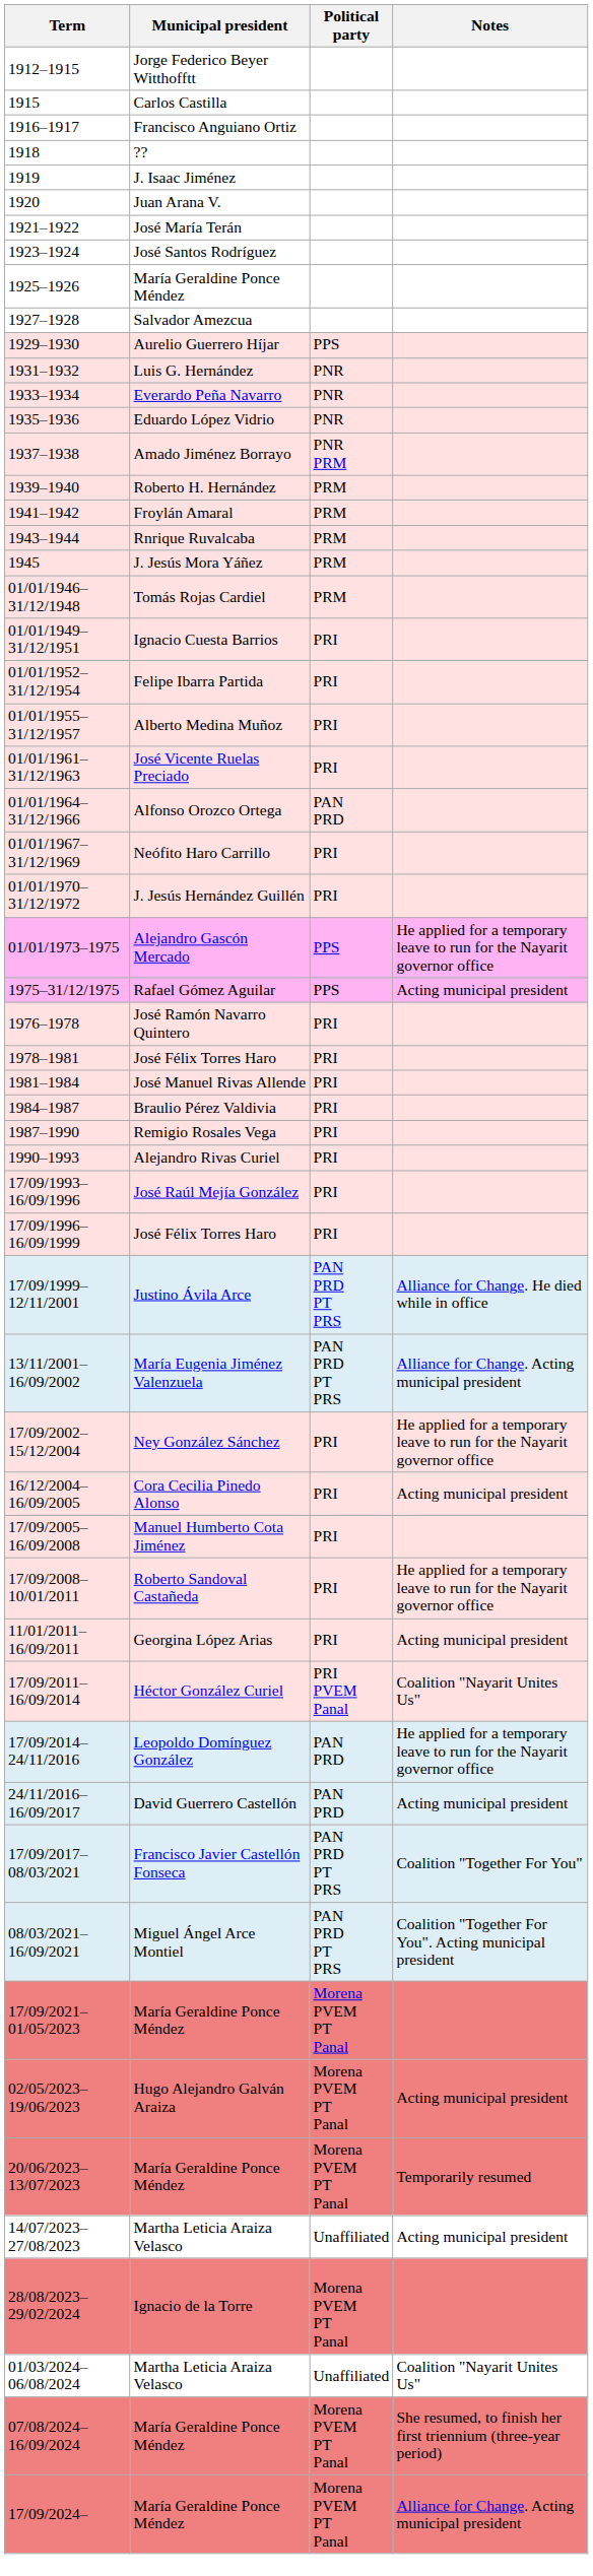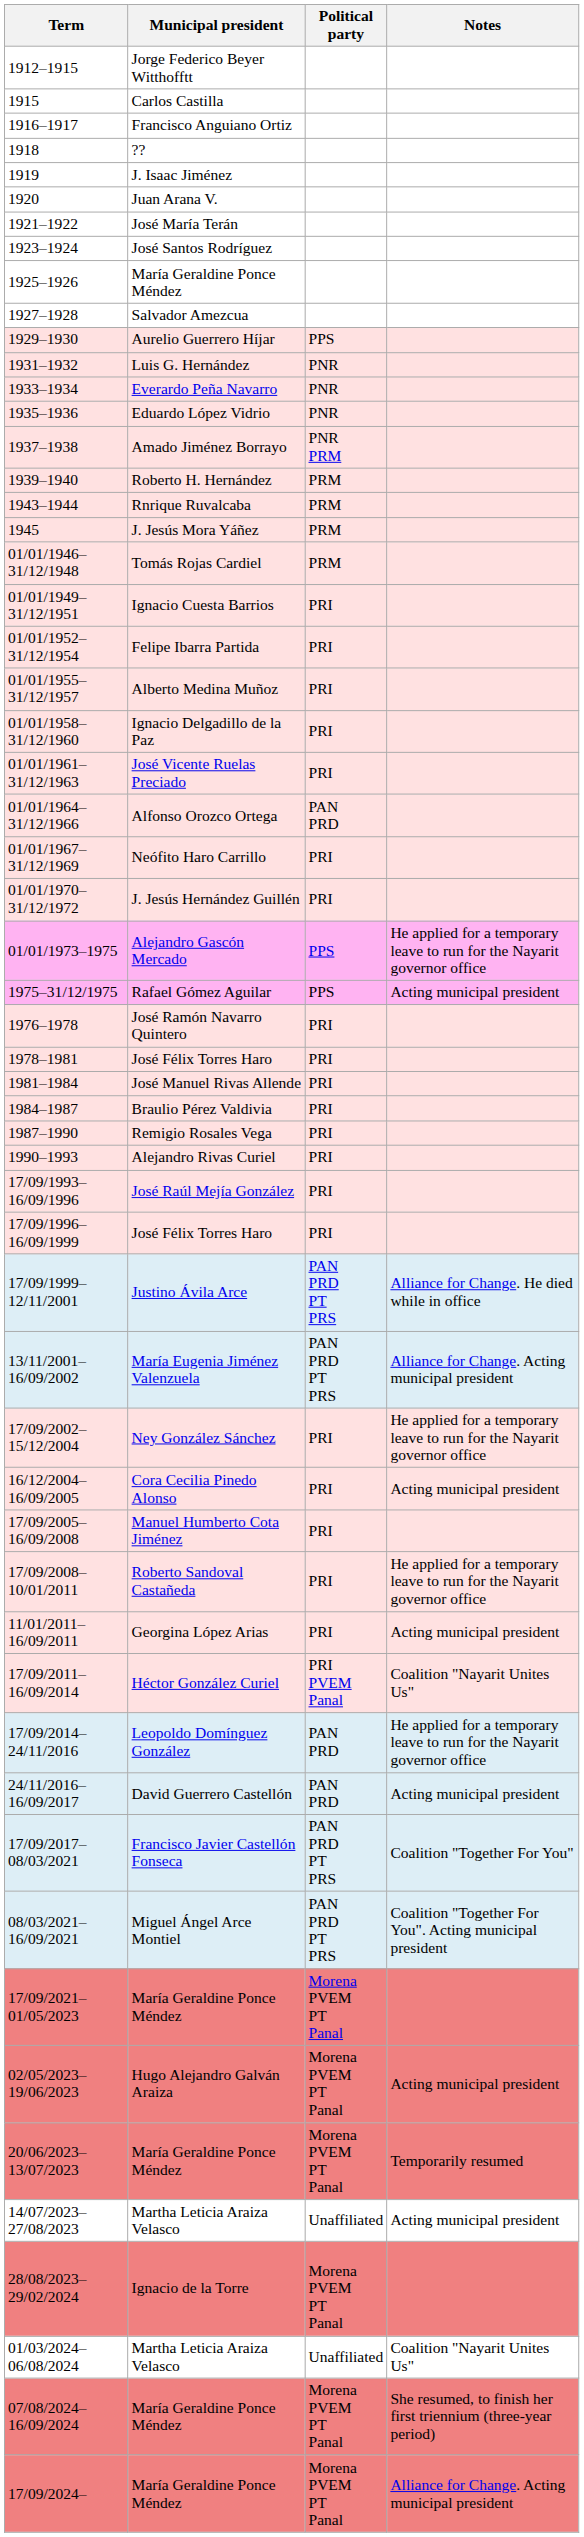- row: 1941–1942 | Froylán Amaral | PRM
+ row: 01/01/1958–31/12/1960 | Ignacio Delgadillo de la Paz | PRI
